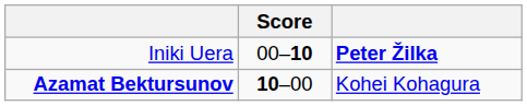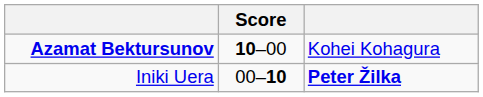rows swapped: Azamat Bektursunov <-> Iniki Uera
